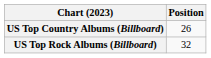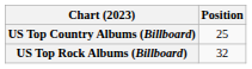US Top Country Albums (Billboard) | Position: 26 -> 25
